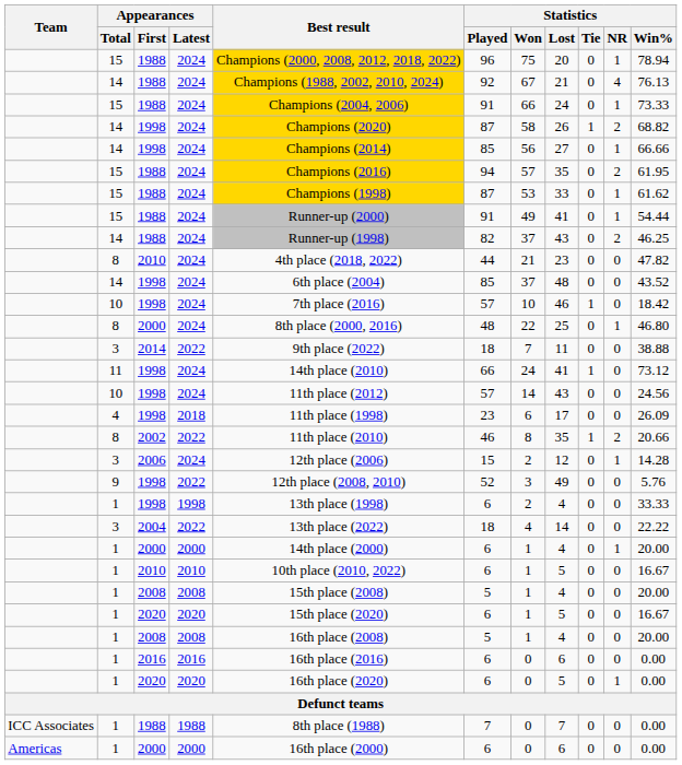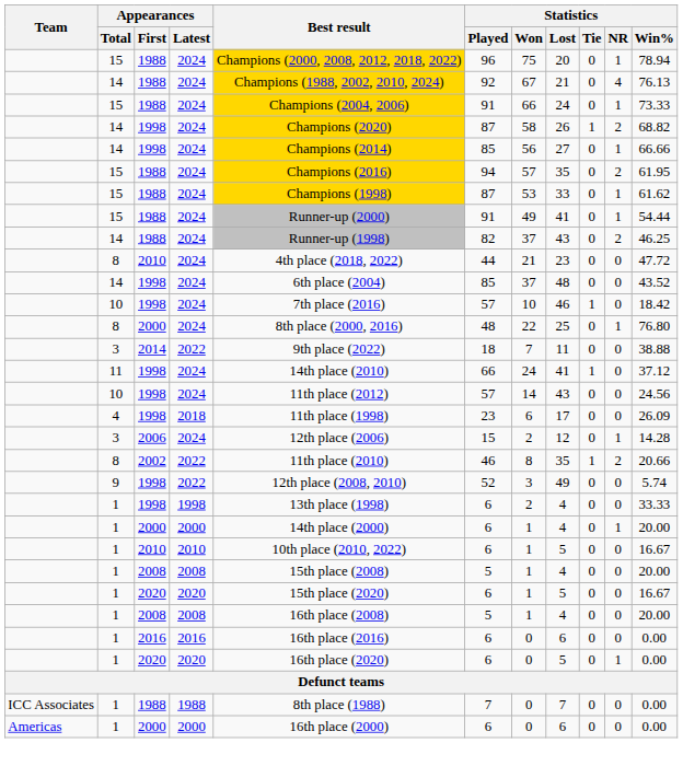8 / 2010 | Statistics / Win%: 47.82 -> 47.72
8 / 2000 | Statistics / Win%: 46.80 -> 76.80
11 / 1998 | Statistics / Win%: 73.12 -> 37.12
rows swapped: 2002 <-> 2006
9 / 1998 | Statistics / Win%: 5.76 -> 5.74
- row: 3 | 2004 | 2022 | 13th place (2022) | 18 | 4 | 14 | 0 | 0 | 22.22
